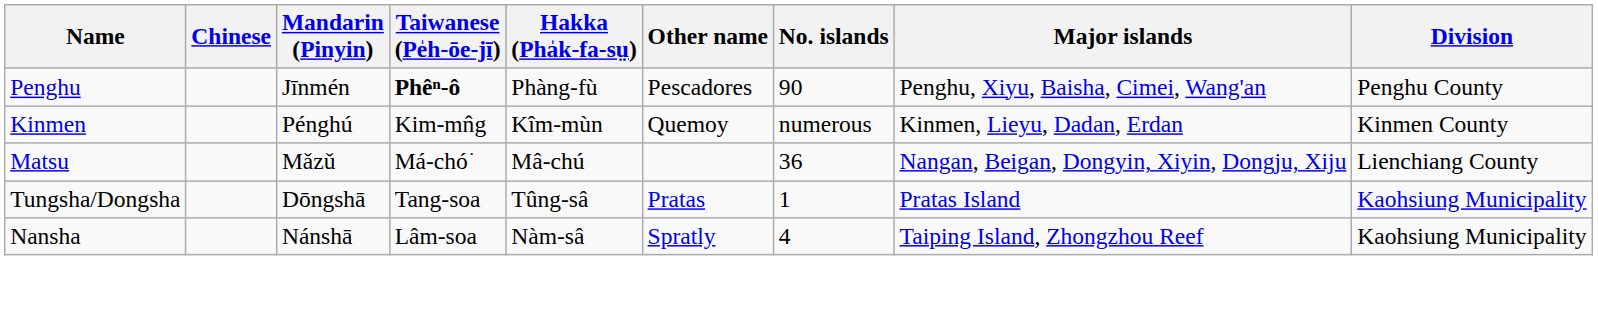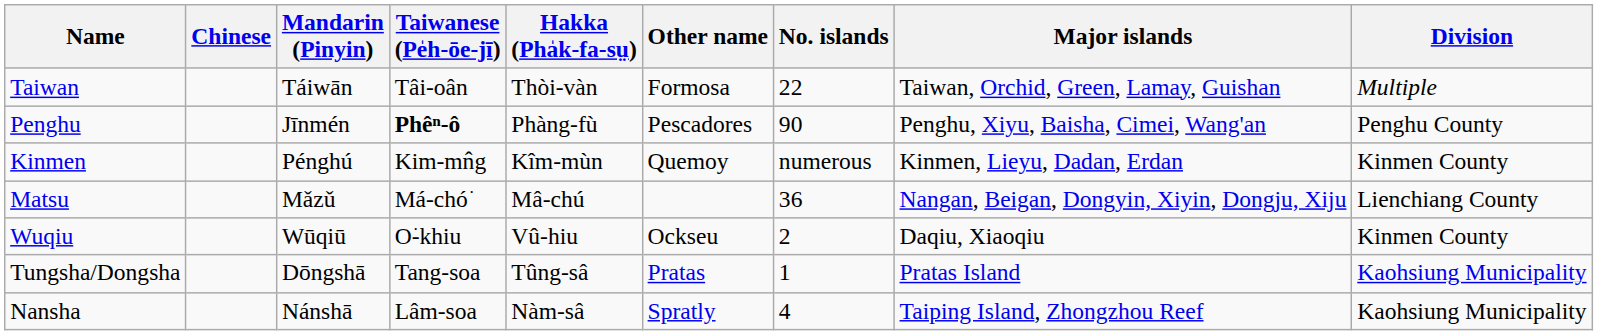+ row: Taiwan | Táiwān | Tâi-oân | Thòi-vàn | Formosa | 22 | Taiwan, Orchid, Green, Lamay, Guishan | Multiple
+ row: Wuqiu | Wūqiū | O͘-khiu | Vû-hiu | Ockseu | 2 | Daqiu, Xiaoqiu | Kinmen County
